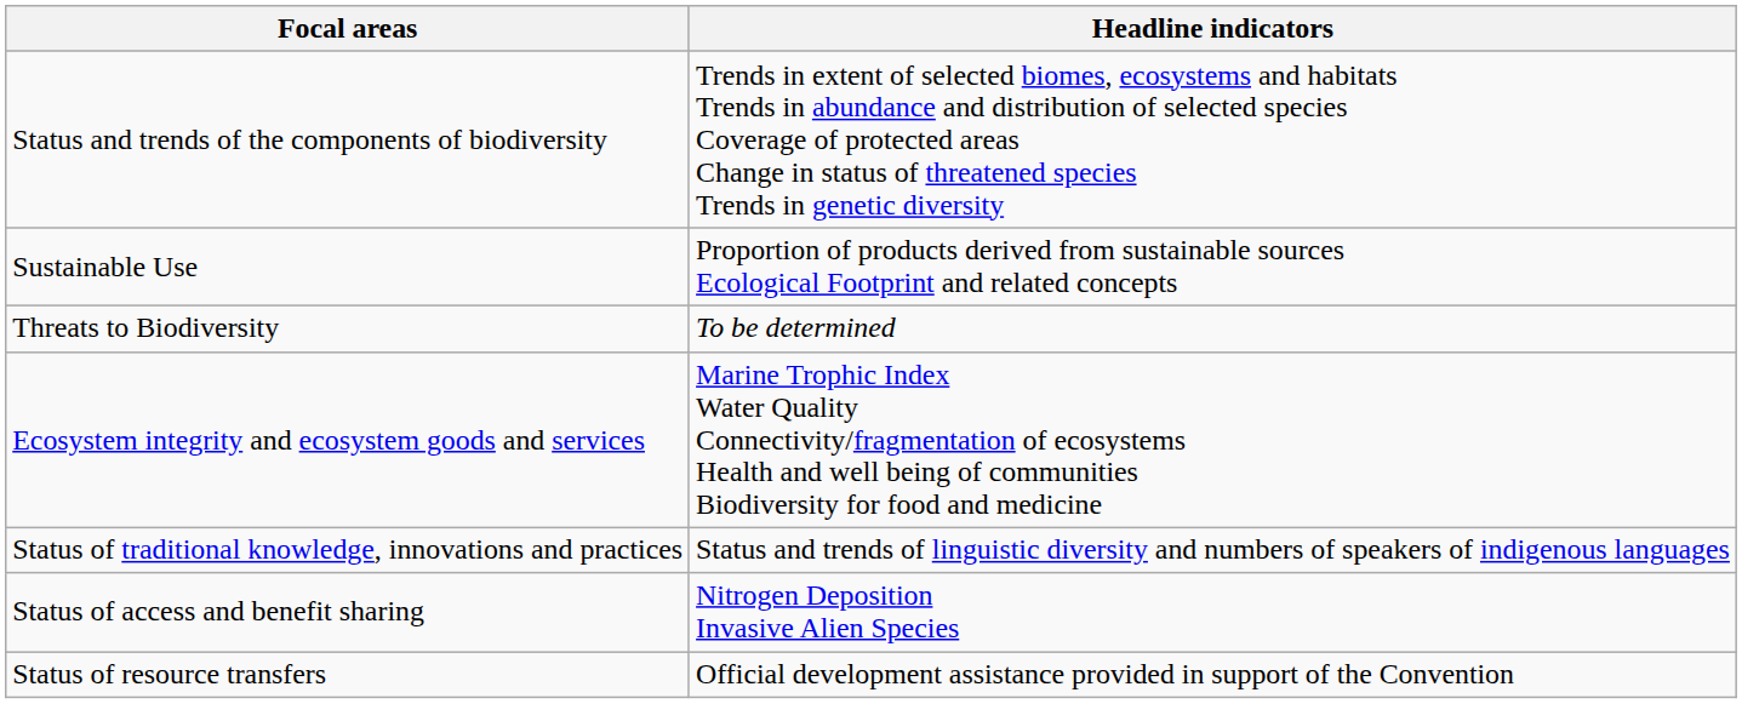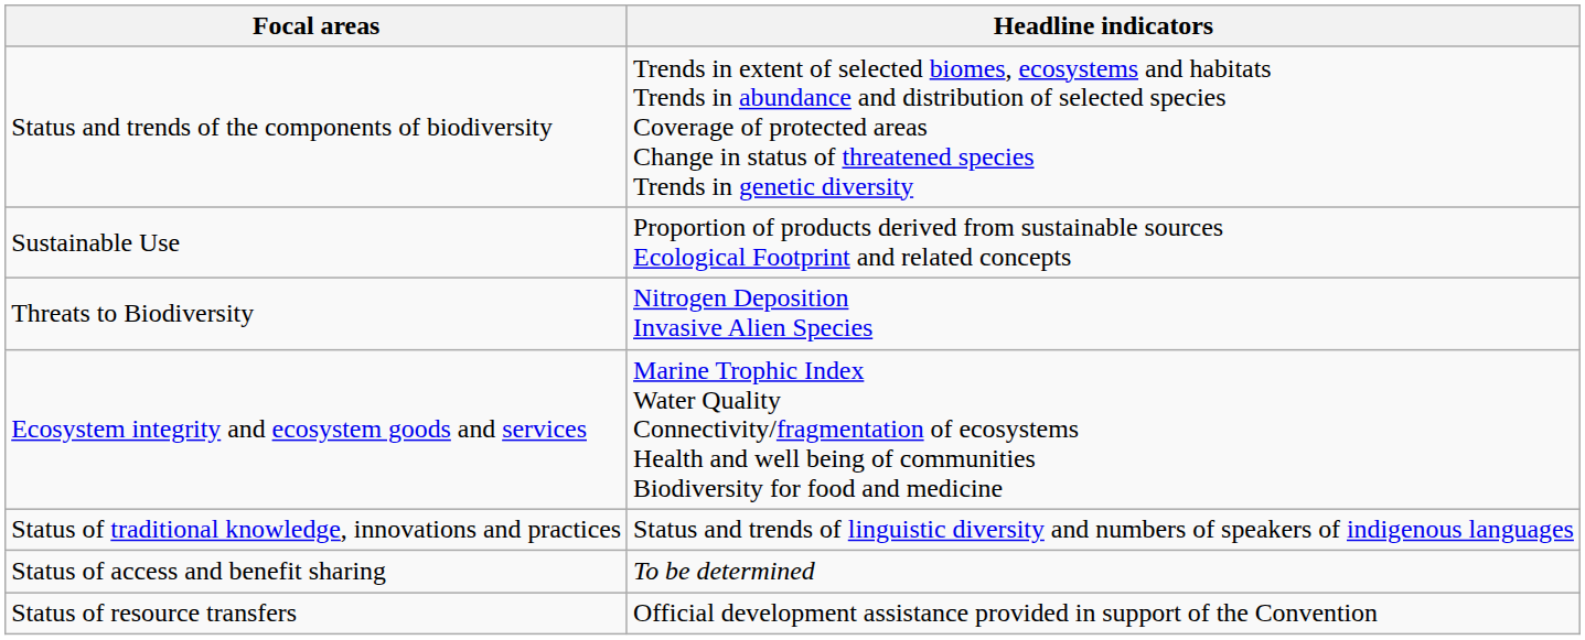Threats to Biodiversity | Headline indicators: To be determined -> Nitrogen Deposition Invasive Alien Species
Status of access and benefit sharing | Headline indicators: Nitrogen Deposition Invasive Alien Species -> To be determined
